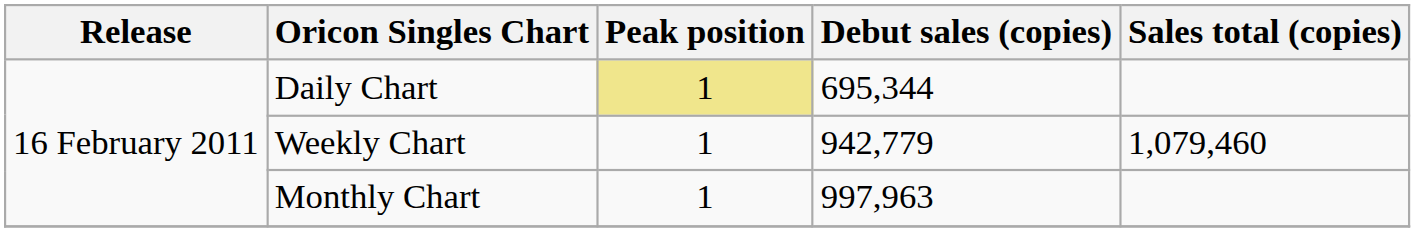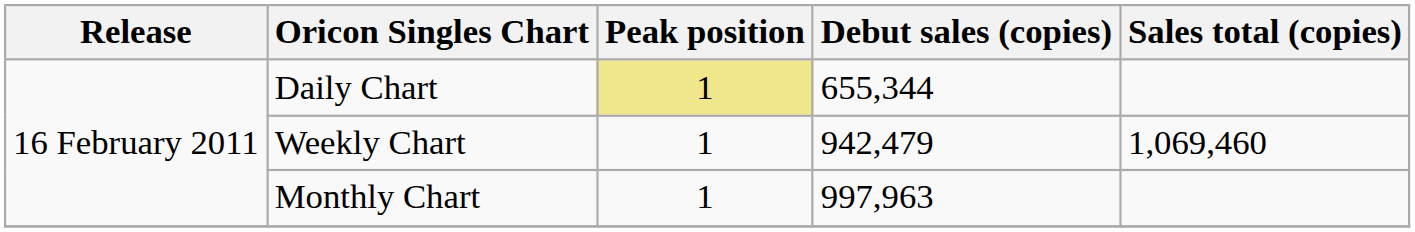Daily Chart | Debut sales (copies): 695,344 -> 655,344
Weekly Chart | Debut sales (copies): 942,779 -> 942,479
Weekly Chart | Sales total (copies): 1,079,460 -> 1,069,460
